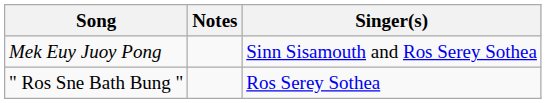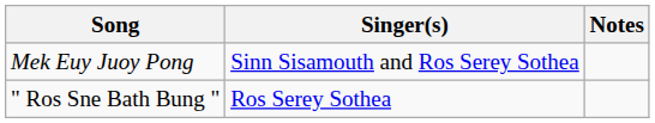columns swapped: Singer(s) <-> Notes
